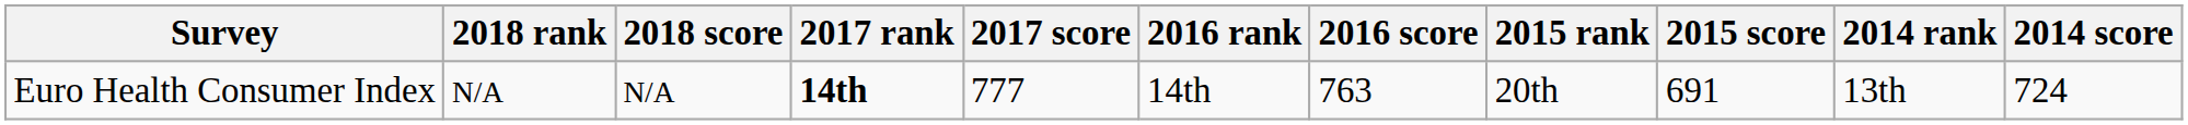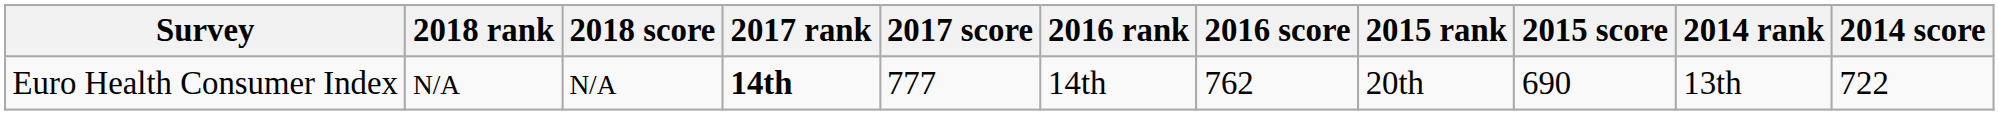Euro Health Consumer Index | 2016 score: 763 -> 762
Euro Health Consumer Index | 2015 score: 691 -> 690
Euro Health Consumer Index | 2014 score: 724 -> 722
